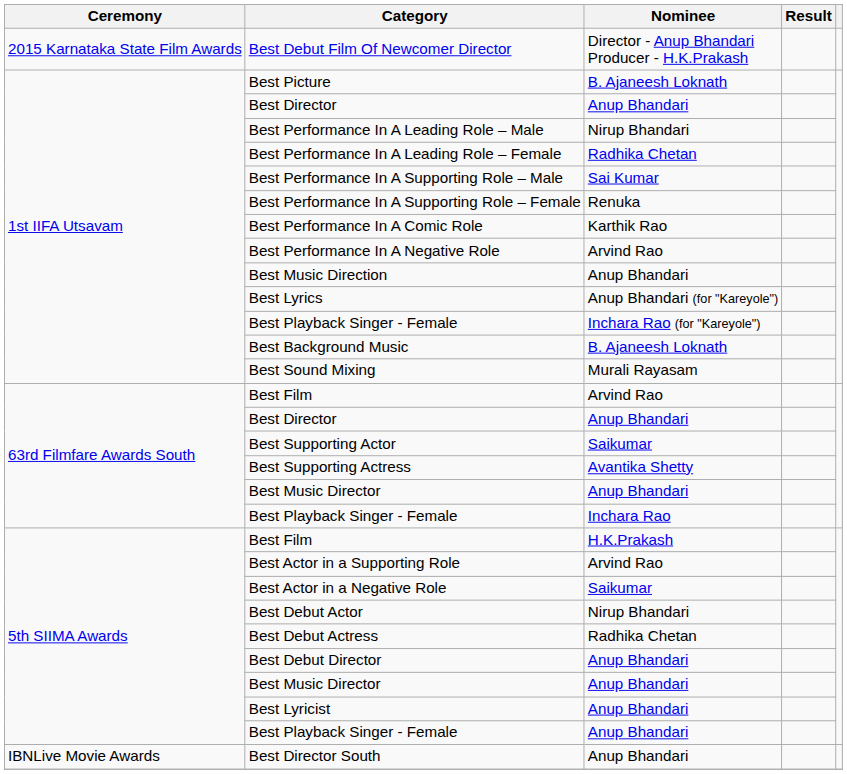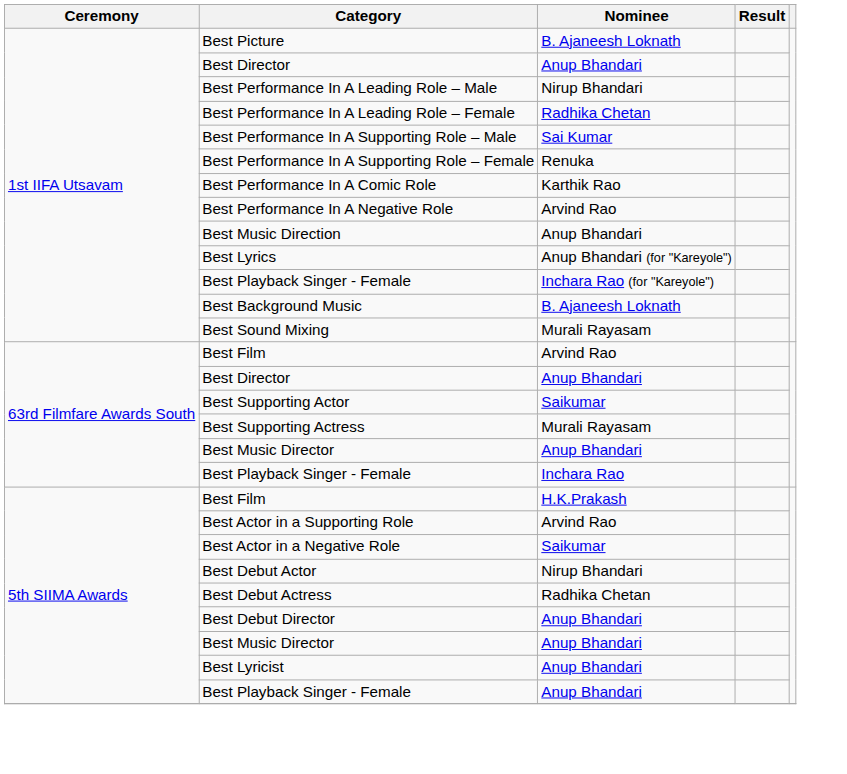- row: 2015 Karnataka State Film Awards | Best Debut Film Of Newcomer Director | Director - Anup Bhandari Producer - H.K.Prakash
Best Supporting Actress | Nominee: Avantika Shetty -> Murali Rayasam
- row: IBNLive Movie Awards | Best Director South | Anup Bhandari
